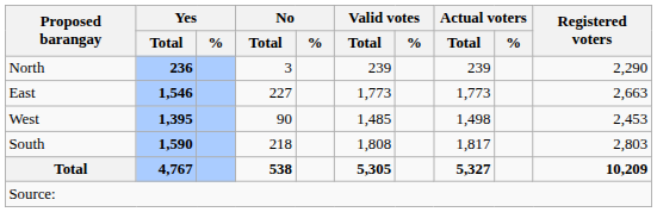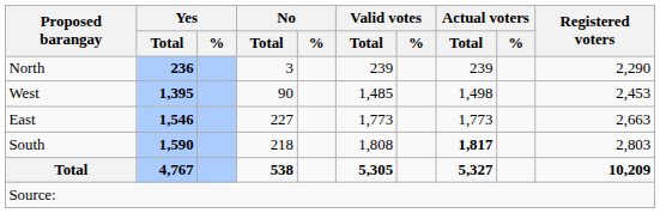rows swapped: East <-> West
South | Actual voters / Total: normal -> bold
